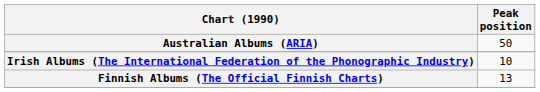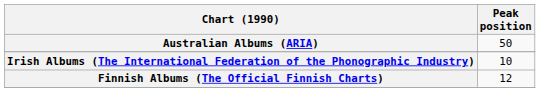Finnish Albums (The Official Finnish Charts) | Peak position: 13 -> 12
